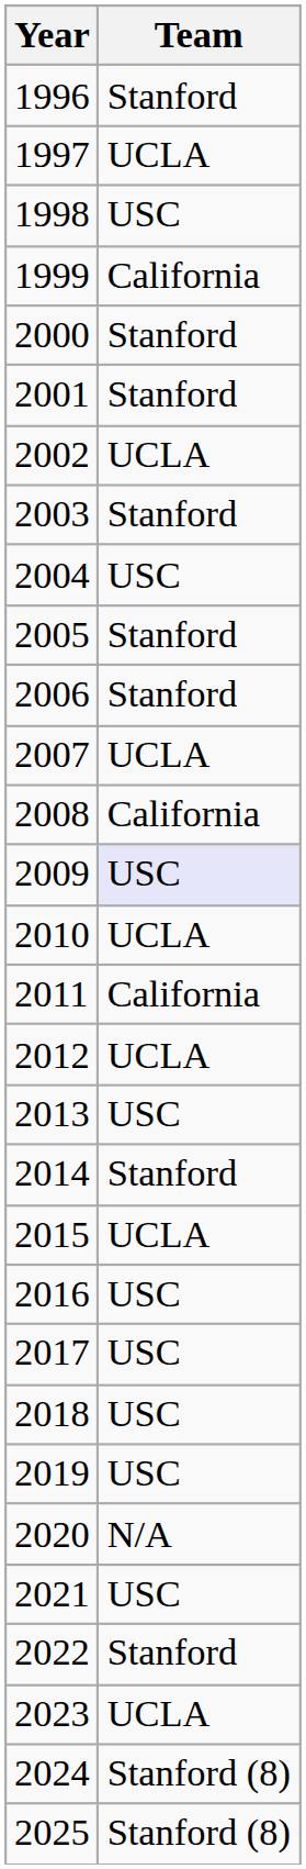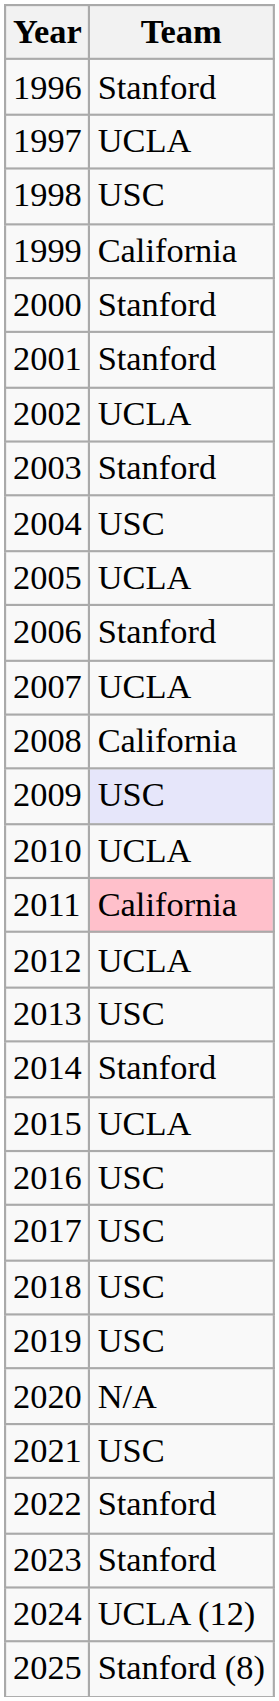2005 | Team: Stanford -> UCLA
2011 | Team: no background -> pink background
2023 | Team: UCLA -> Stanford
2024 | Team: Stanford (8) -> UCLA (12)
